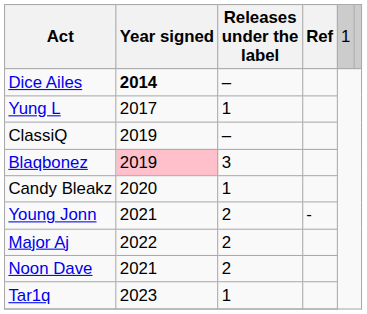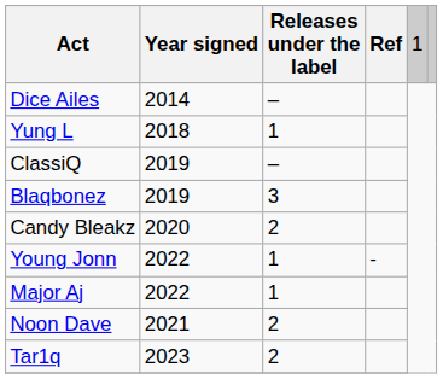Dice Ailes | column 2: bold -> normal
Yung L | column 2: 2017 -> 2018
Blaqbonez | column 2: pink background -> no background
Candy Bleakz | column 3: 1 -> 2
Young Jonn | column 2: 2021 -> 2022
Young Jonn | column 3: 2 -> 1
Major Aj | column 3: 2 -> 1
Tar1q | column 3: 1 -> 2
